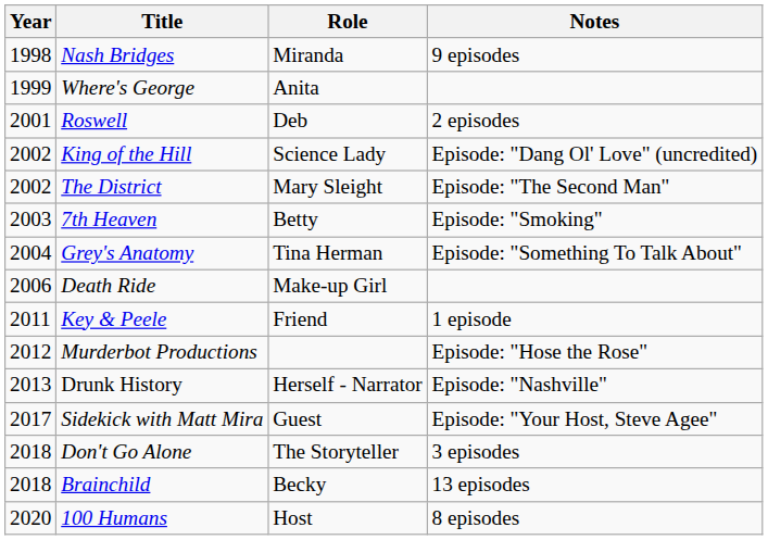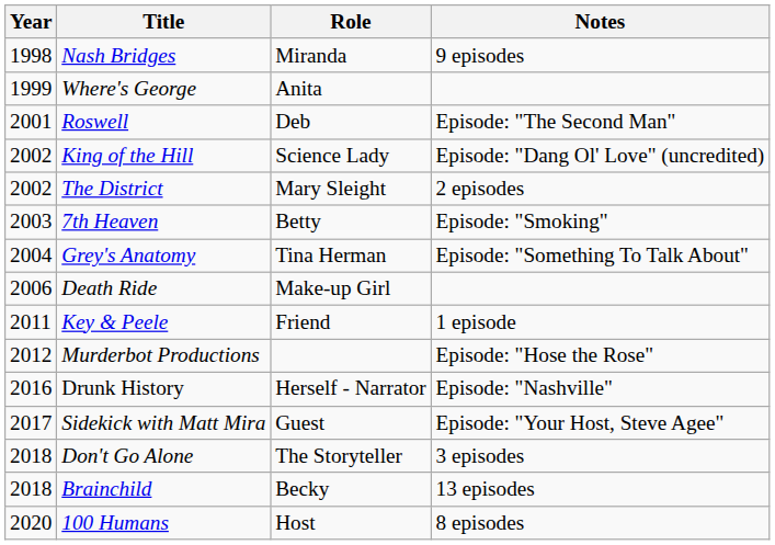Roswell | Notes: 2 episodes -> Episode: "The Second Man"
The District | Notes: Episode: "The Second Man" -> 2 episodes
Drunk History | Year: 2013 -> 2016
